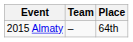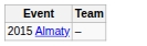- column: Place | 64th
